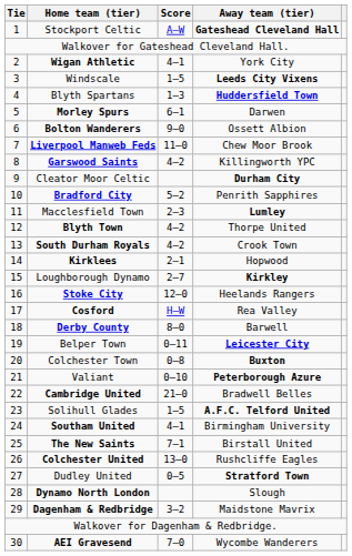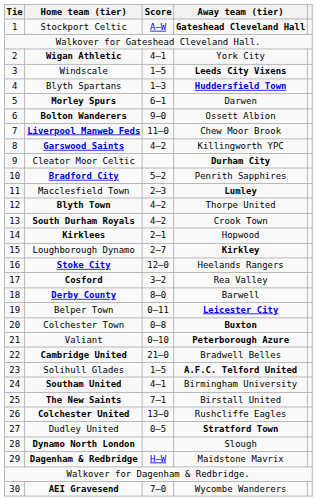Cosford | Score: H–W -> 3–2
Dagenham & Redbridge | Score: 3–2 -> H–W
